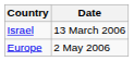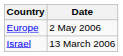rows swapped: Israel <-> Europe
